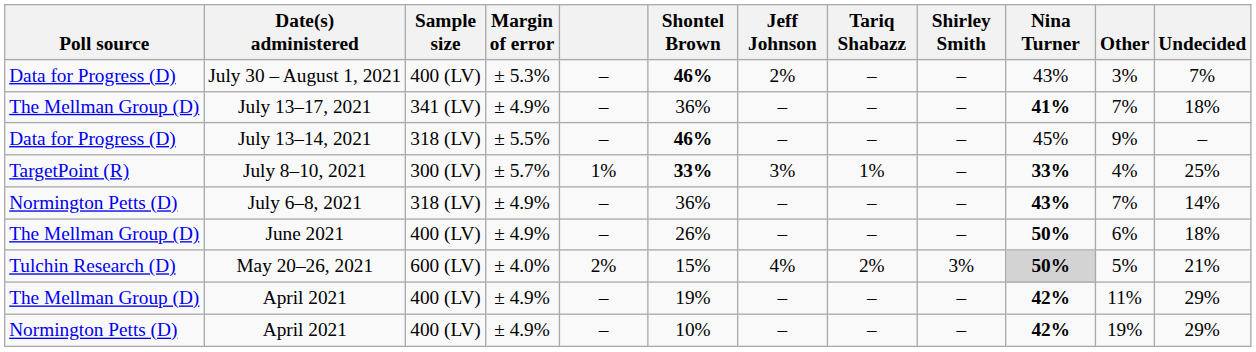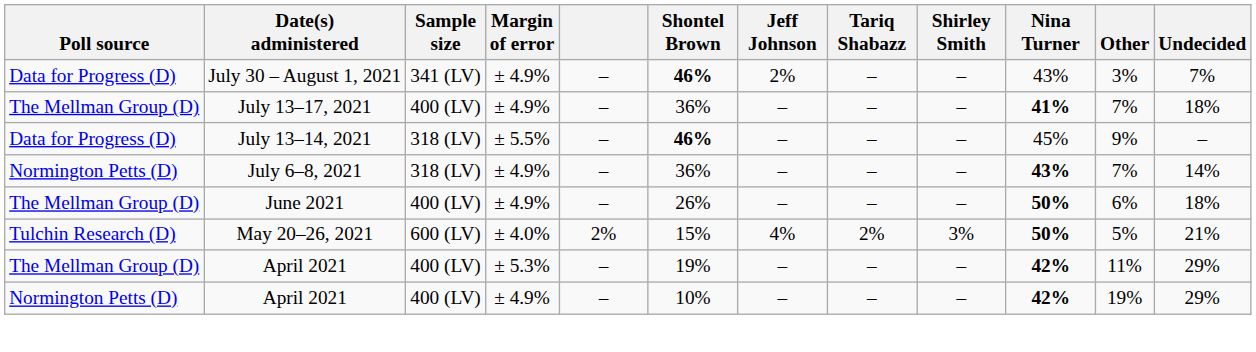July 30 – August 1, 2021 | Sample size: 400 (LV) -> 341 (LV)
July 30 – August 1, 2021 | Margin of error: ± 5.3% -> ± 4.9%
July 13–17, 2021 | Sample size: 341 (LV) -> 400 (LV)
- row: TargetPoint (R) | July 8–10, 2021 | 300 (LV) | ± 5.7% | 1% | 33% | 3% | 1% | – | 33% | 4% | 25%
May 20–26, 2021 | Nina Turner: lightgrey background -> no background
The Mellman Group (D) / April 2021 | Margin of error: ± 4.9% -> ± 5.3%
